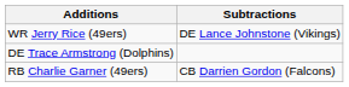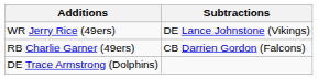rows swapped: RB Charlie Garner (49ers) <-> DE Trace Armstrong (Dolphins)
